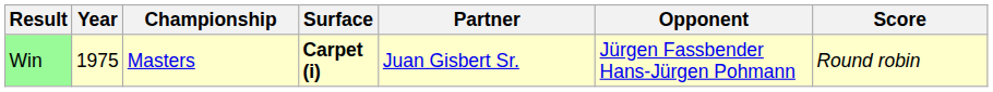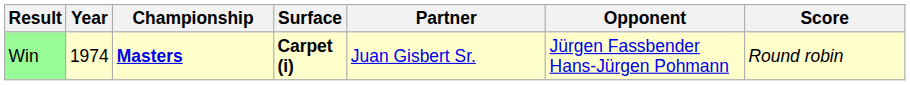Win | Year: 1975 -> 1974
Win | Championship: normal -> bold
